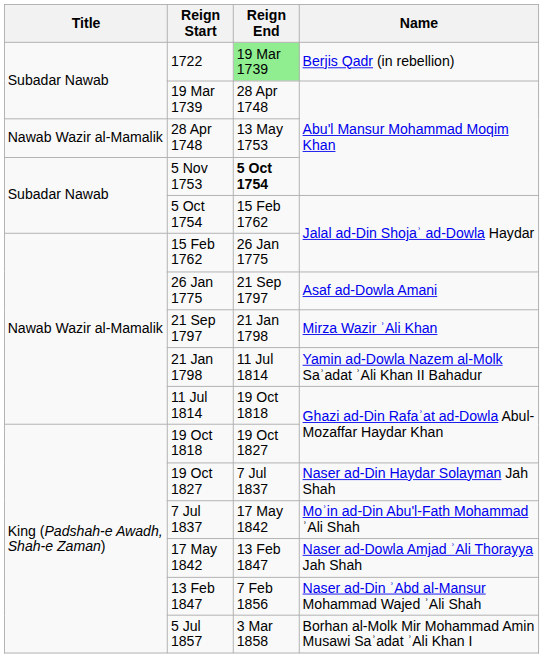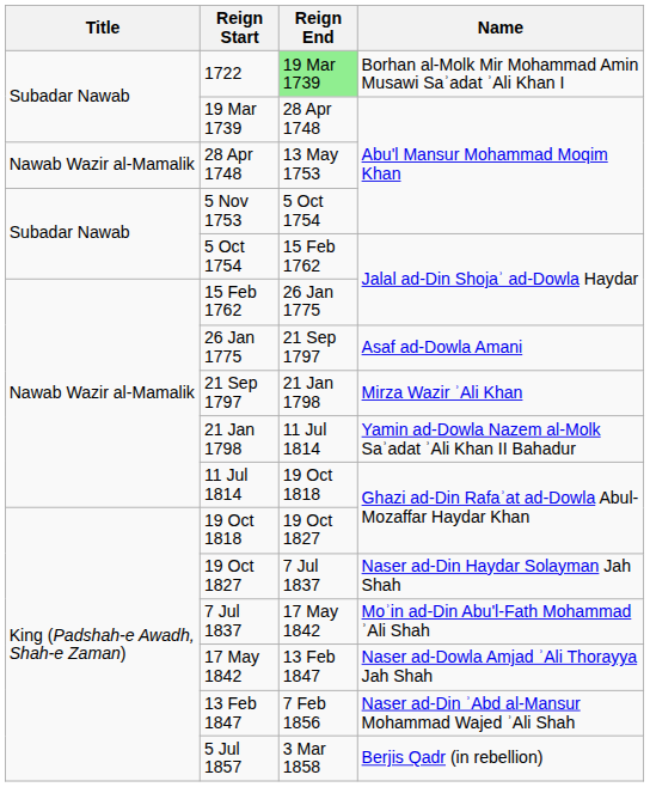1722 | Name: Berjis Qadr (in rebellion) -> Borhan al-Molk Mir Mohammad Amin Musawi Saʾadat ʾAli Khan I
5 Nov 1753 | Reign End: bold -> normal
5 Jul 1857 | Name: Borhan al-Molk Mir Mohammad Amin Musawi Saʾadat ʾAli Khan I -> Berjis Qadr (in rebellion)
